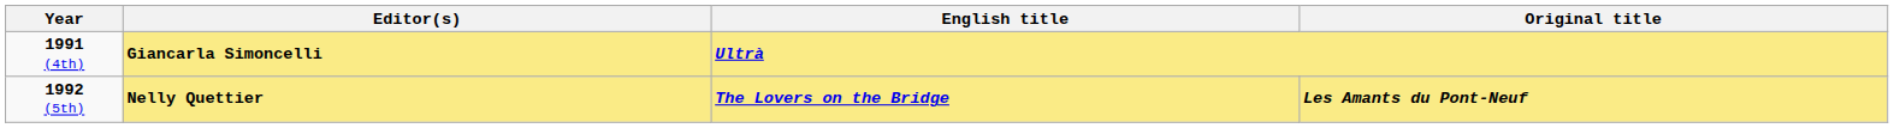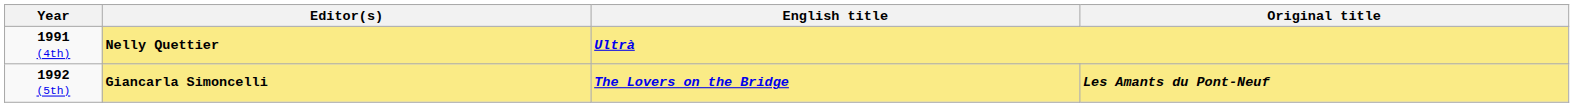1991 (4th) | Editor(s): Giancarla Simoncelli -> Nelly Quettier
1992 (5th) | Editor(s): Nelly Quettier -> Giancarla Simoncelli
